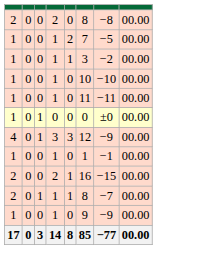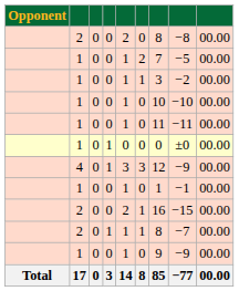+ column: Opponent | Total
